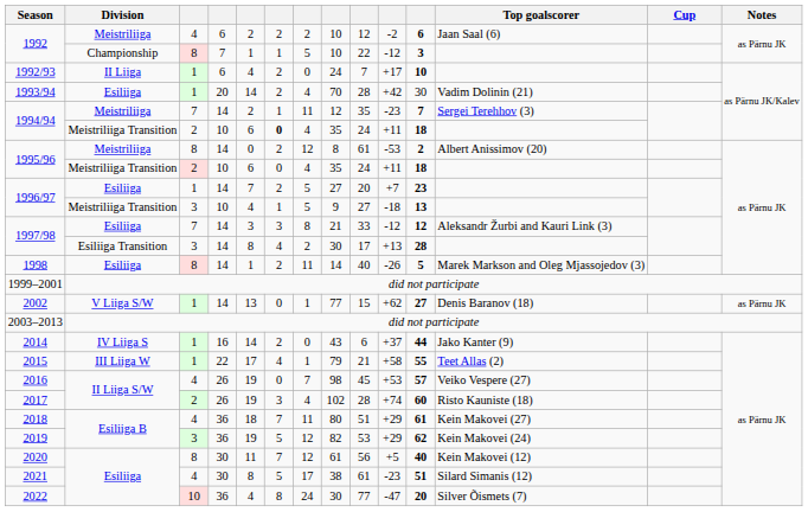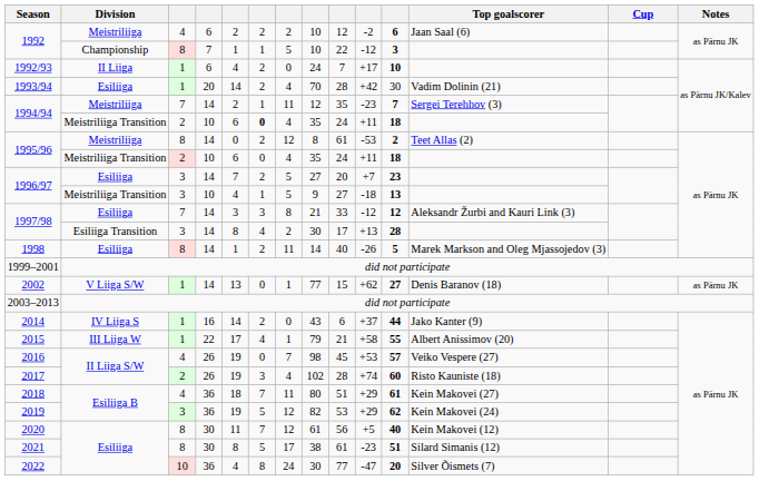1995/96 / Meistriliiga | Top goalscorer: Albert Anissimov (20) -> Teet Allas (2)
1996/97 / Esiliiga | column 3: 1 -> 3
2015 | Top goalscorer: Teet Allas (2) -> Albert Anissimov (20)
2021 | column 3: 4 -> 8
